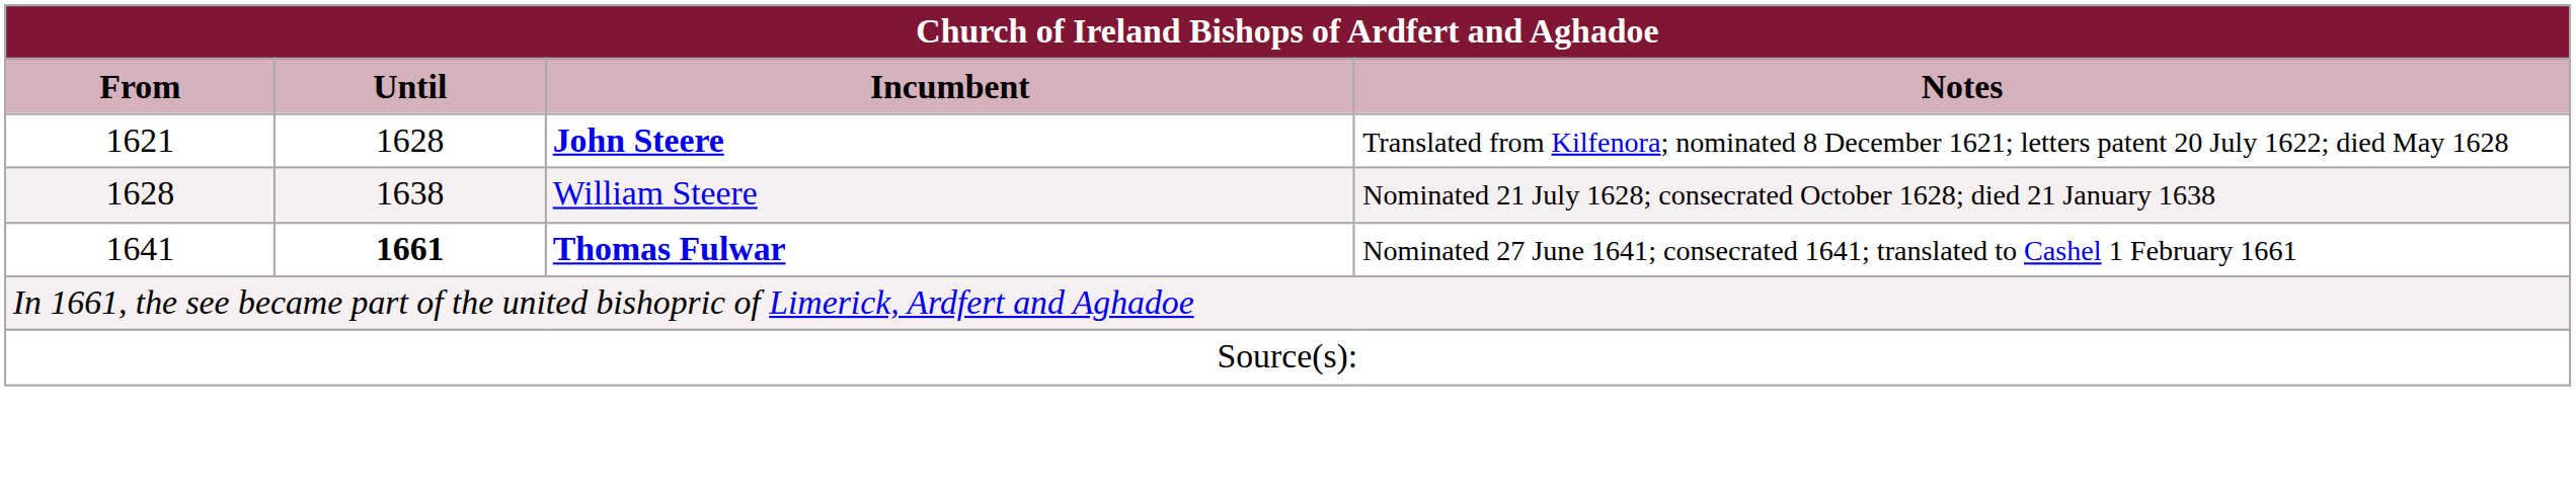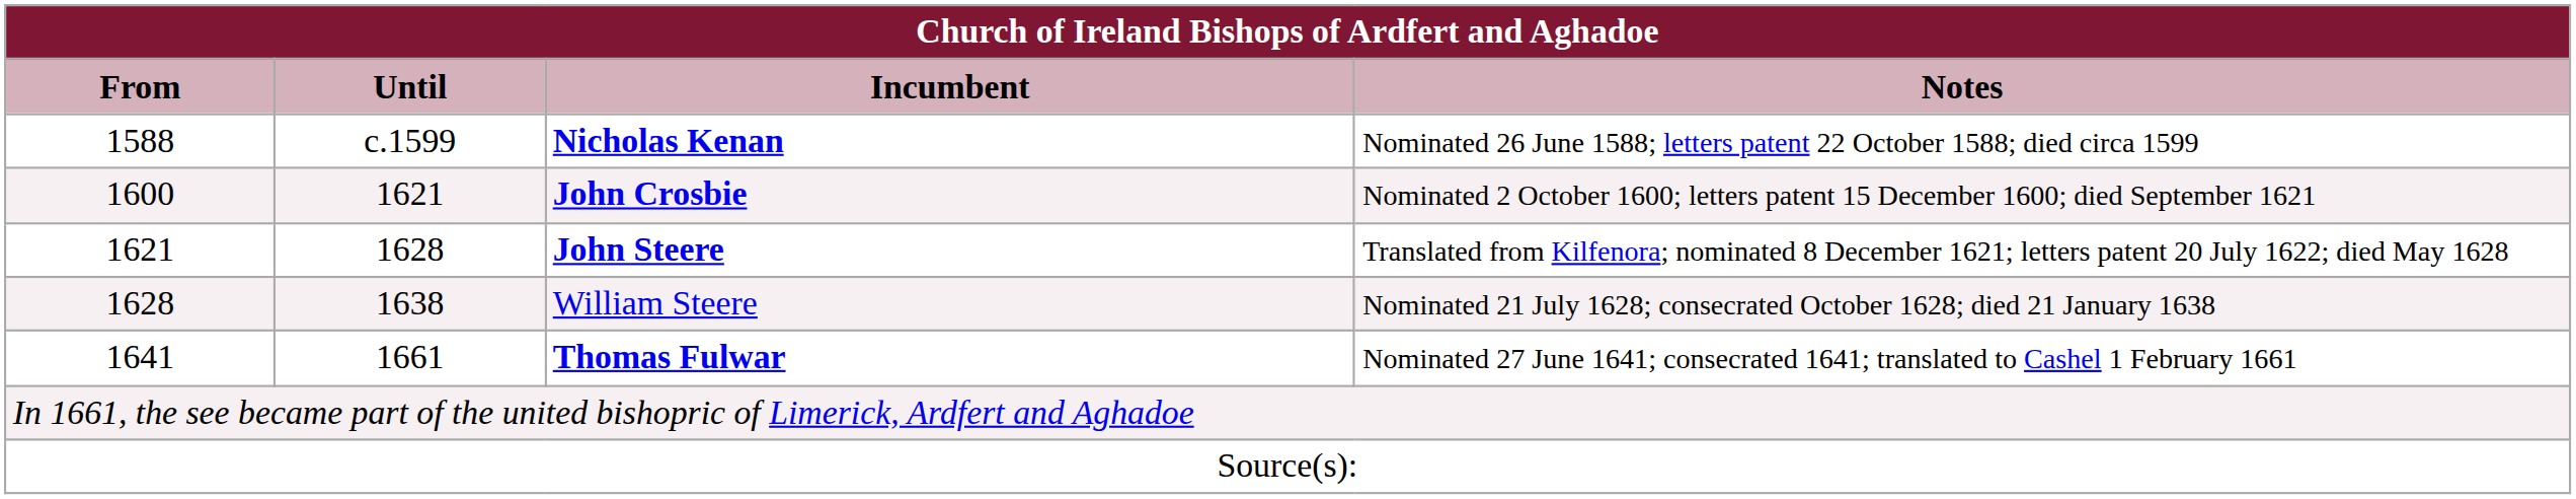+ row: 1588 | c.1599 | Nicholas Kenan | Nominated 26 June 1588; letters patent 22 October 1588; died circa 1599
+ row: 1600 | 1621 | John Crosbie | Nominated 2 October 1600; letters patent 15 December 1600; died September 1621
Thomas Fulwar | Until: bold -> normal
